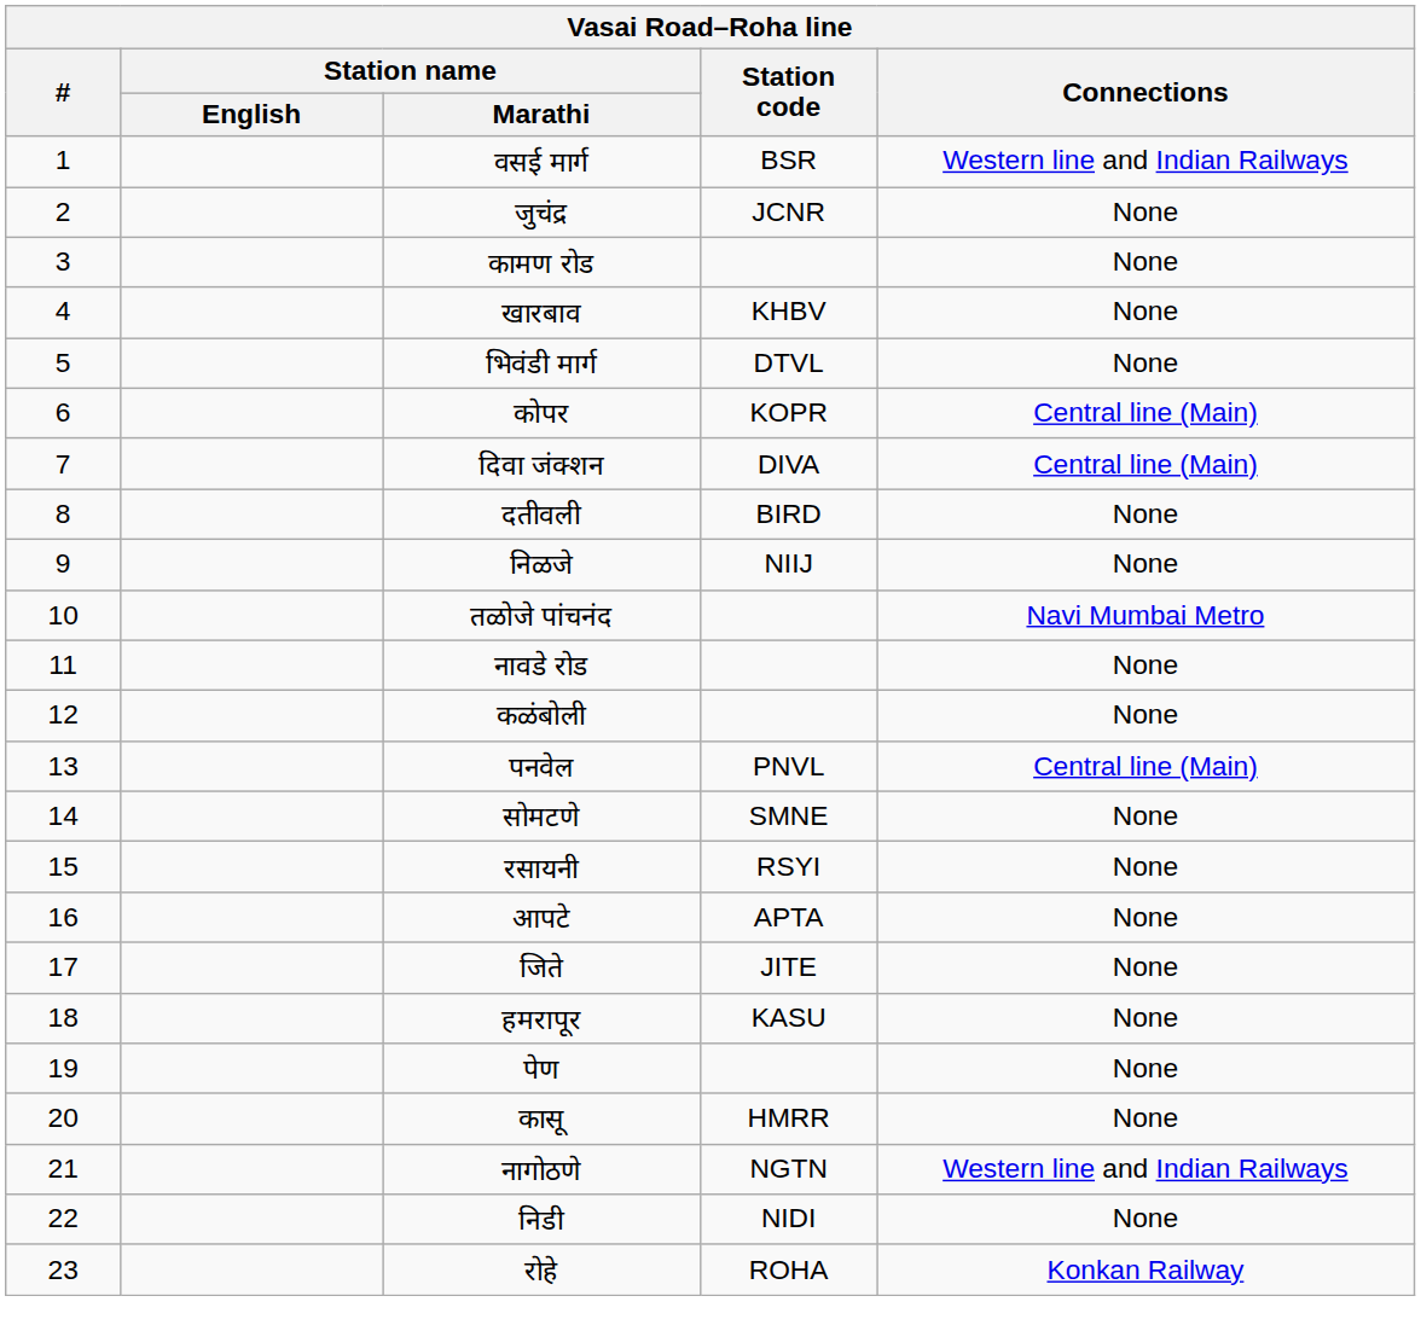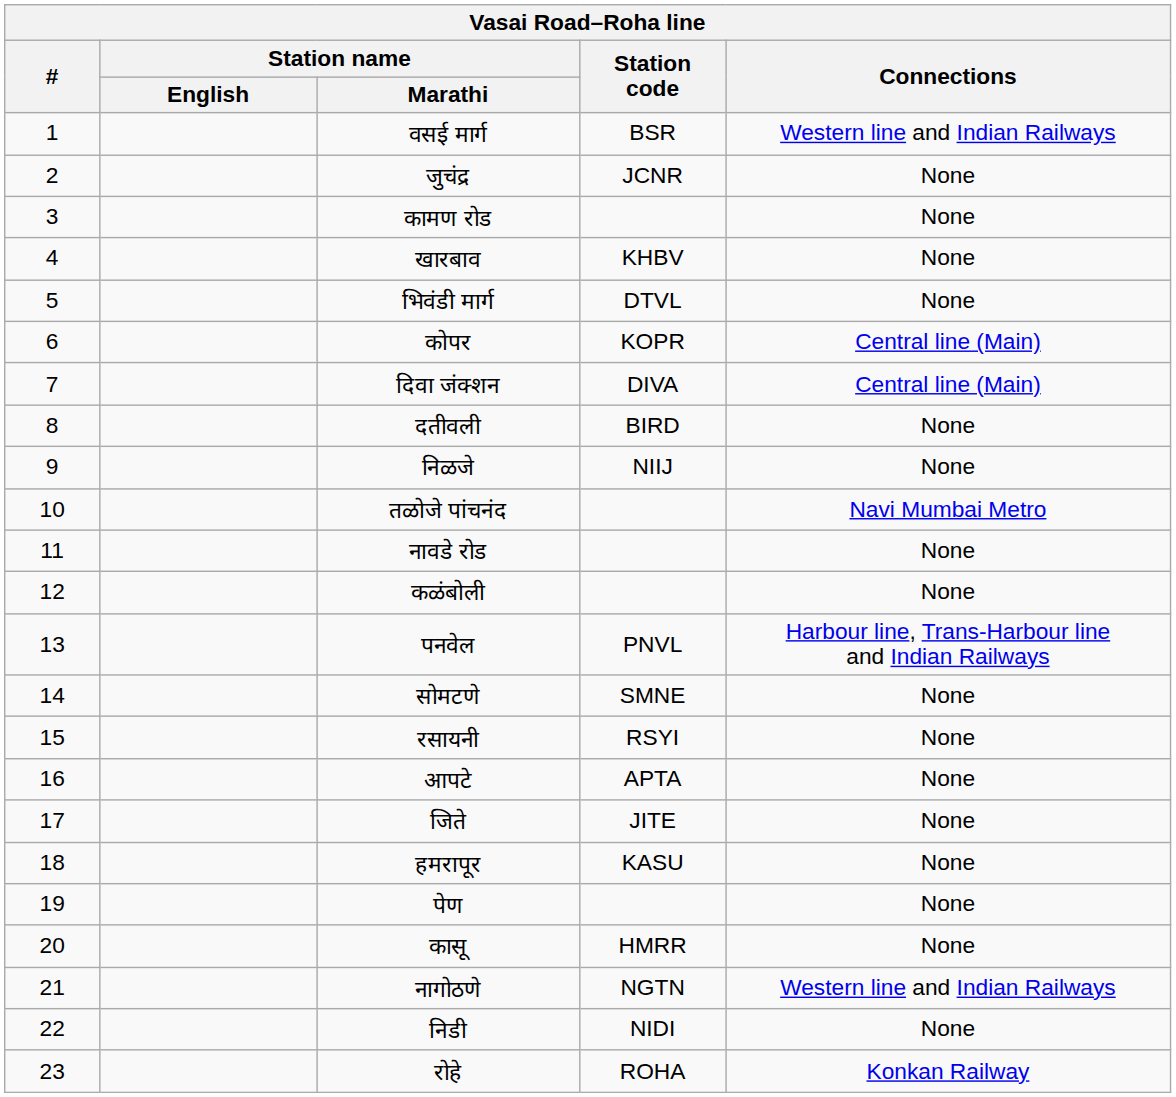पनवेल | Connections: Central line (Main) -> Harbour line, Trans-Harbour line and Indian Railways
